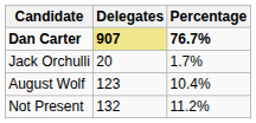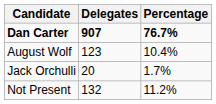Dan Carter | Delegates: khaki background -> no background
rows swapped: August Wolf <-> Jack Orchulli
